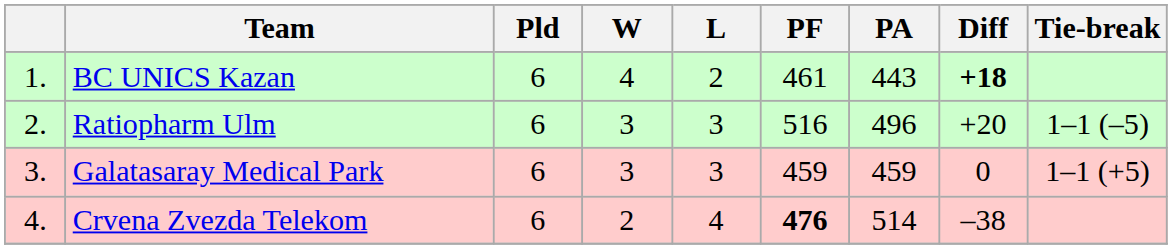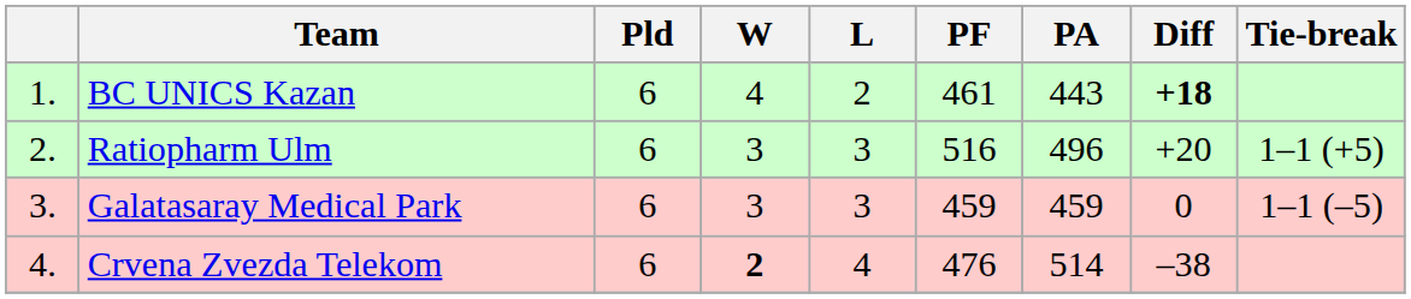Ratiopharm Ulm | Tie-break: 1–1 (–5) -> 1–1 (+5)
Galatasaray Medical Park | Tie-break: 1–1 (+5) -> 1–1 (–5)
Crvena Zvezda Telekom | W: normal -> bold
Crvena Zvezda Telekom | PF: bold -> normal
